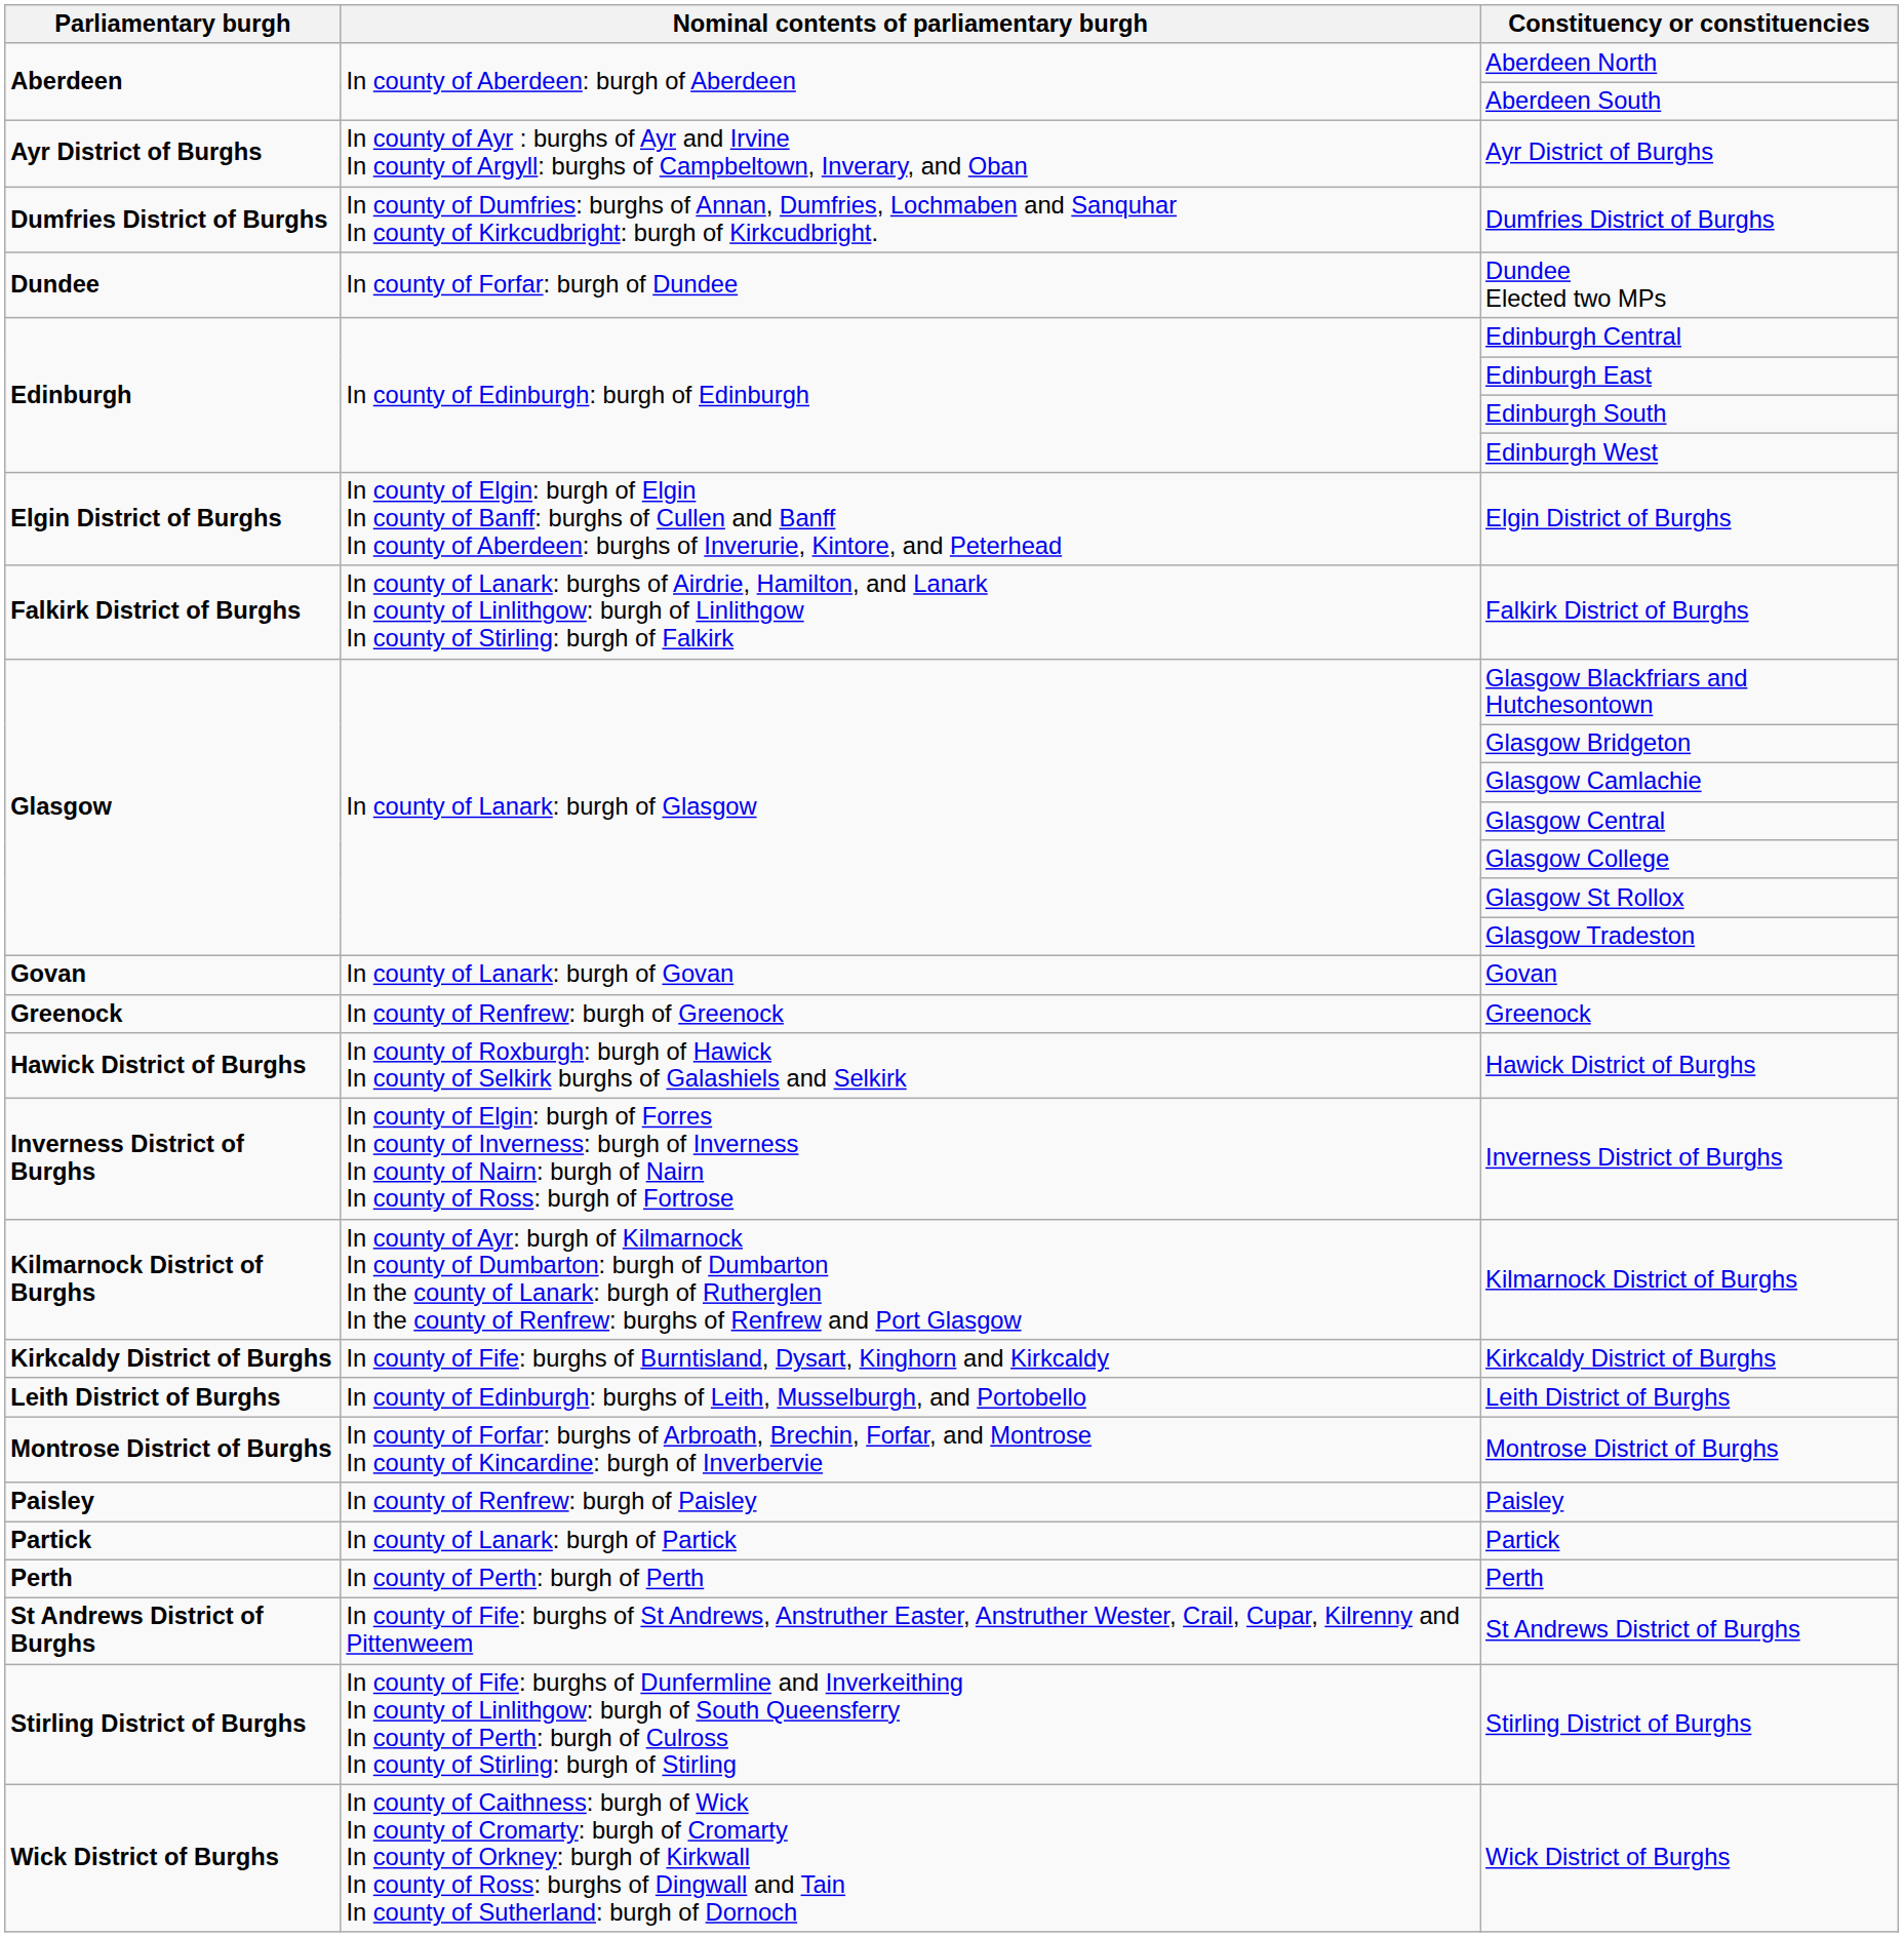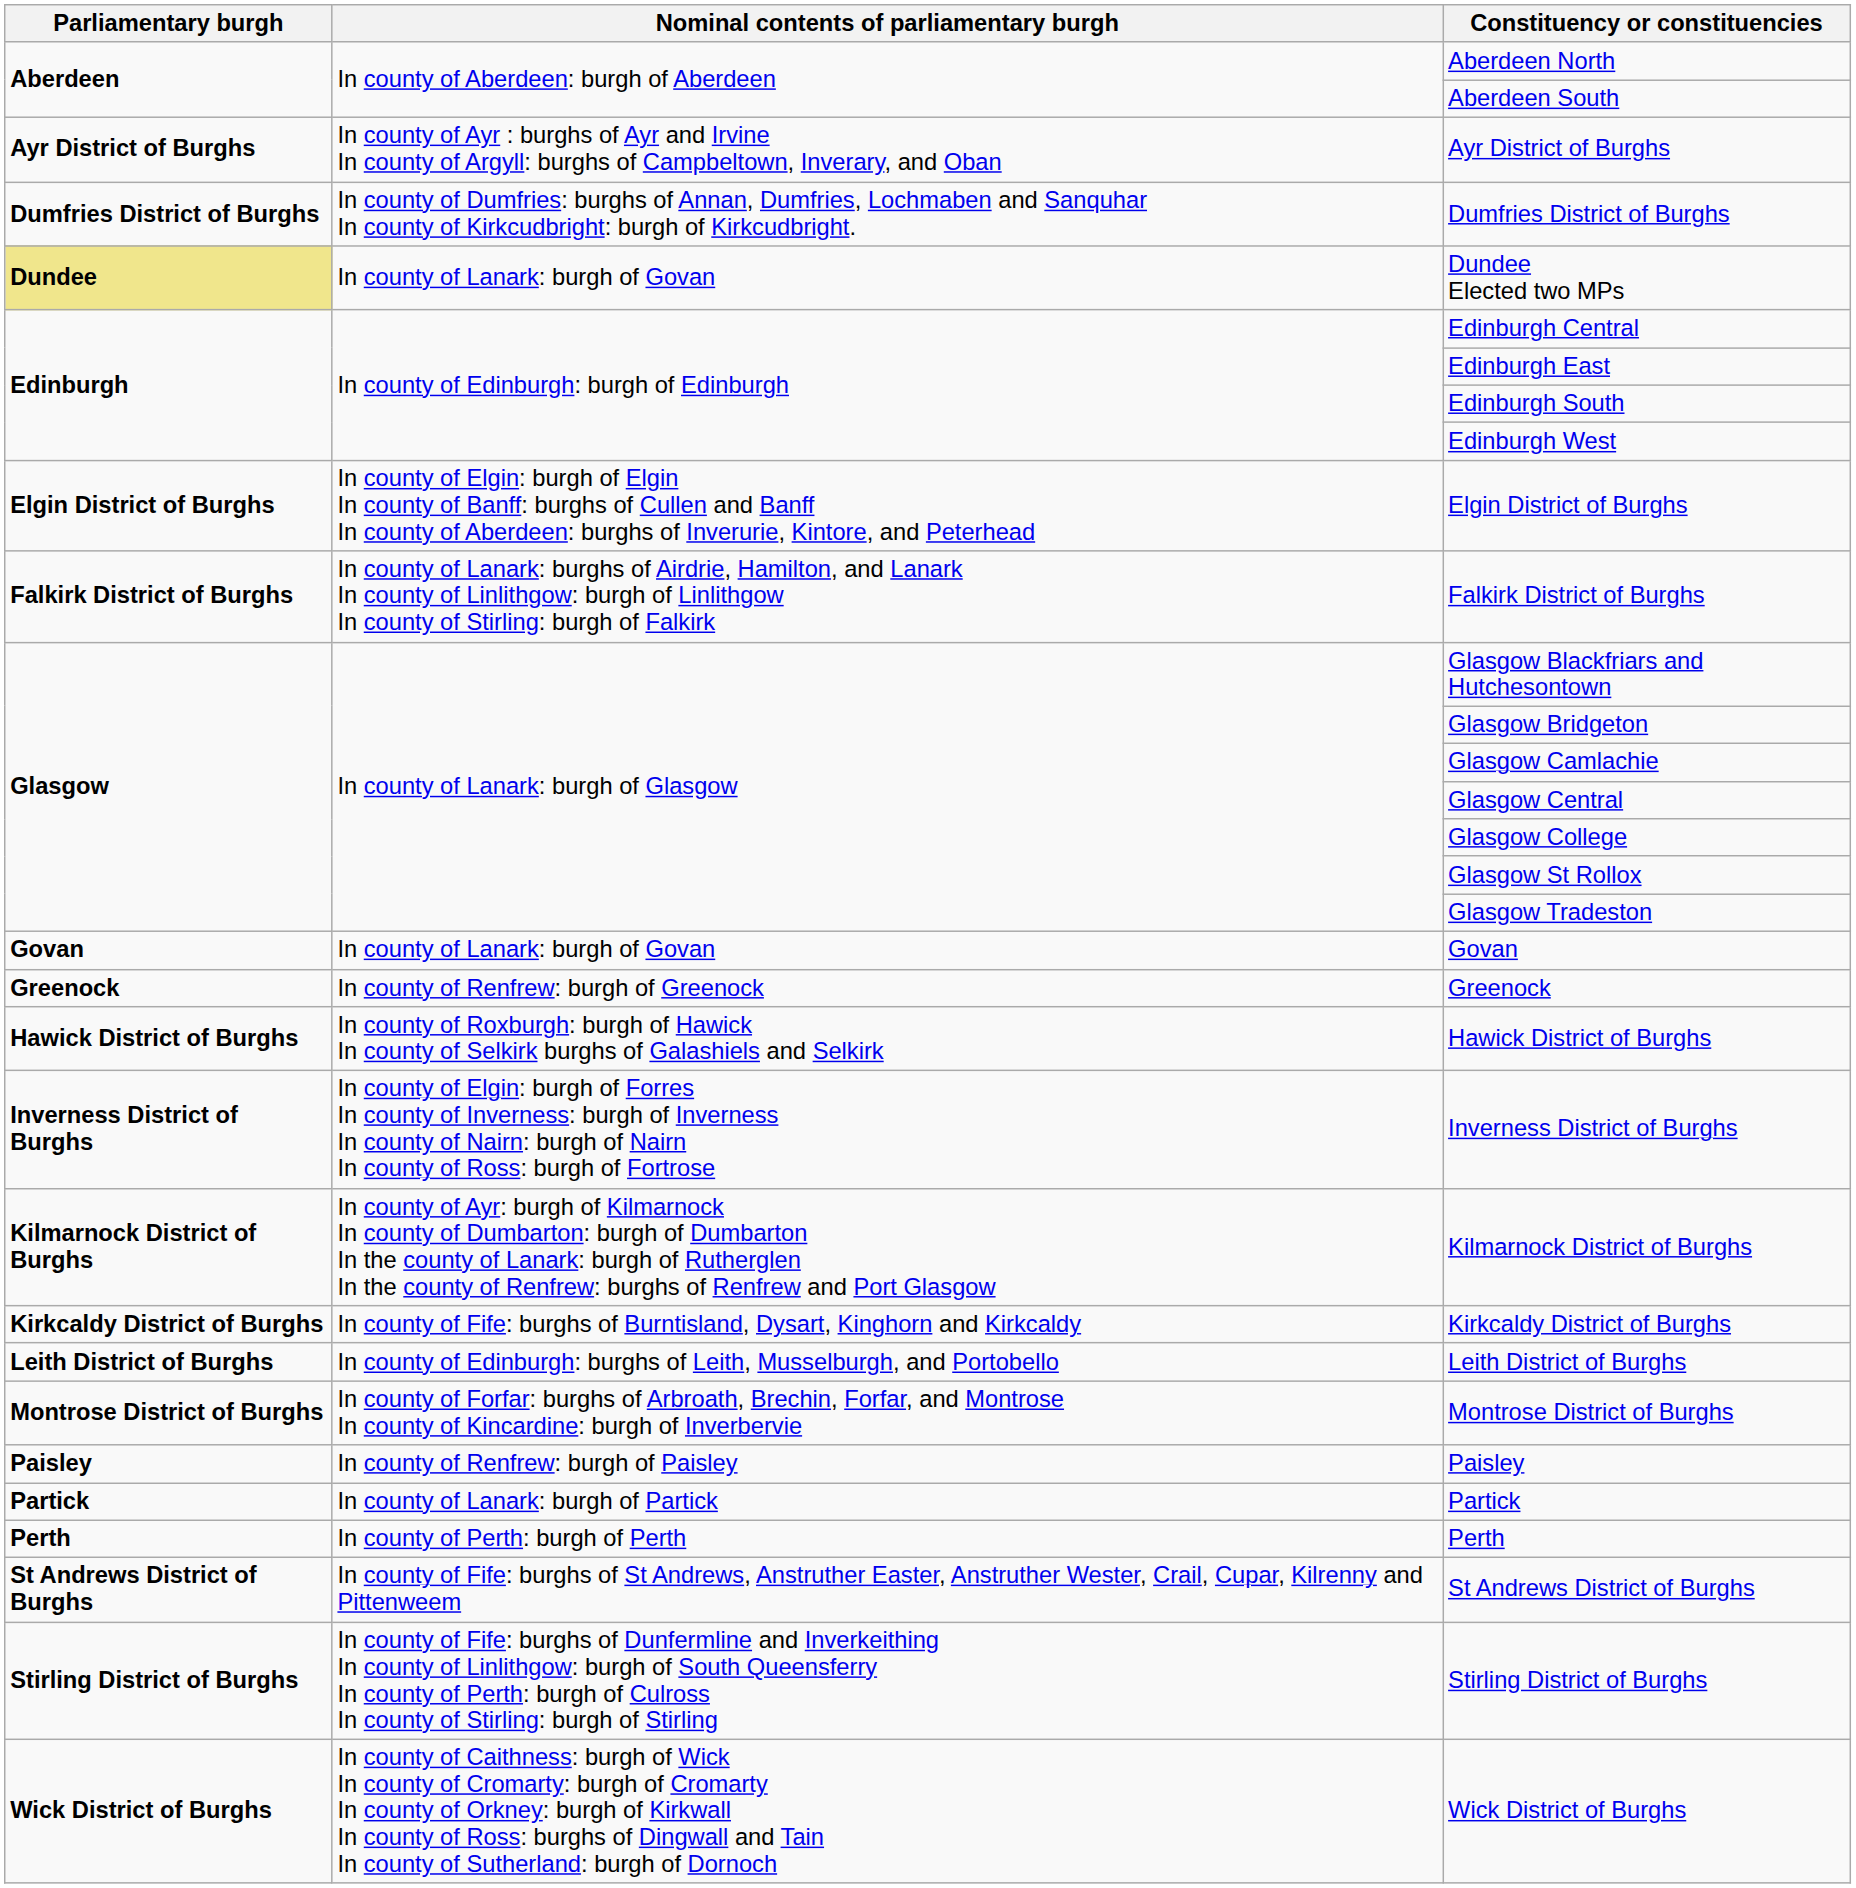Dundee Elected two MPs | Parliamentary burgh: no background -> khaki background
Dundee Elected two MPs | Nominal contents of parliamentary burgh: In county of Forfar: burgh of Dundee -> In county of Lanark: burgh of Govan
